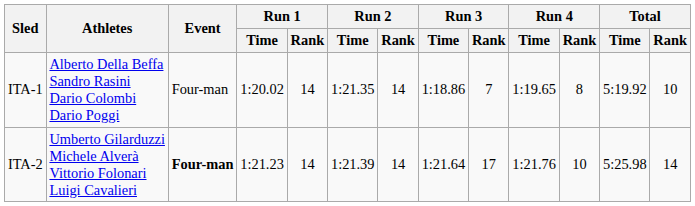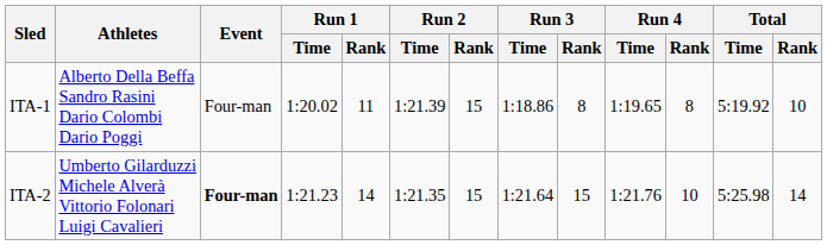ITA-1 | Run 1 / Rank: 14 -> 11
ITA-1 | Run 2 / Time: 1:21.35 -> 1:21.39
ITA-1 | Run 2 / Rank: 14 -> 15
ITA-1 | Run 3 / Rank: 7 -> 8
ITA-2 | Run 2 / Time: 1:21.39 -> 1:21.35
ITA-2 | Run 2 / Rank: 14 -> 15
ITA-2 | Run 3 / Rank: 17 -> 15
